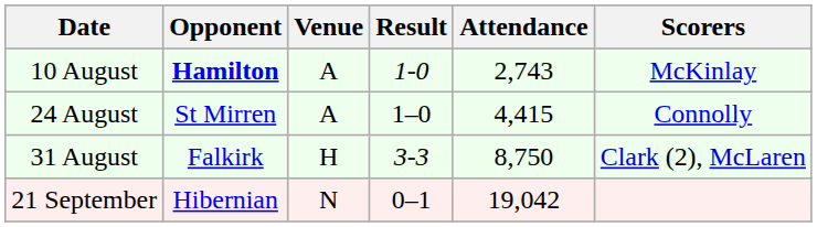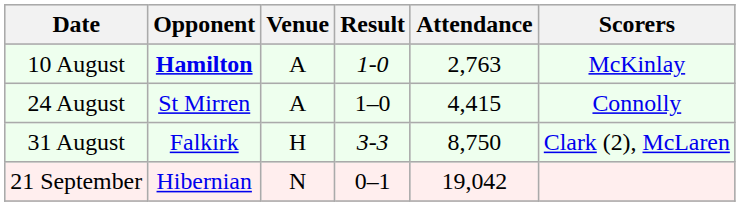10 August | Attendance: 2,743 -> 2,763
